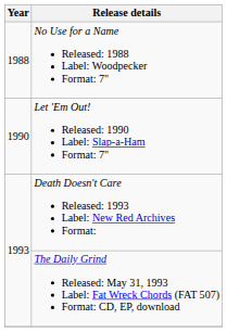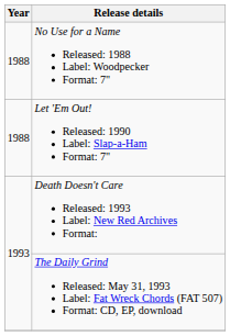Let 'Em Out! Released: 1990 Label: Slap-a-Ham Format: 7" | Year: 1990 -> 1988
